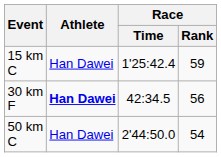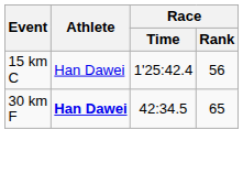15 km C | Race / Rank: 59 -> 56
30 km F | Race / Rank: 56 -> 65
- row: 50 km C | Han Dawei | 2'44:50.0 | 54
